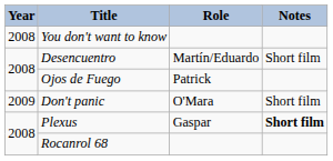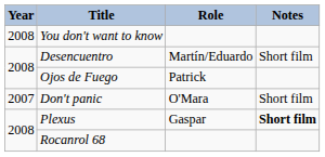Don't panic | Year: 2009 -> 2007
